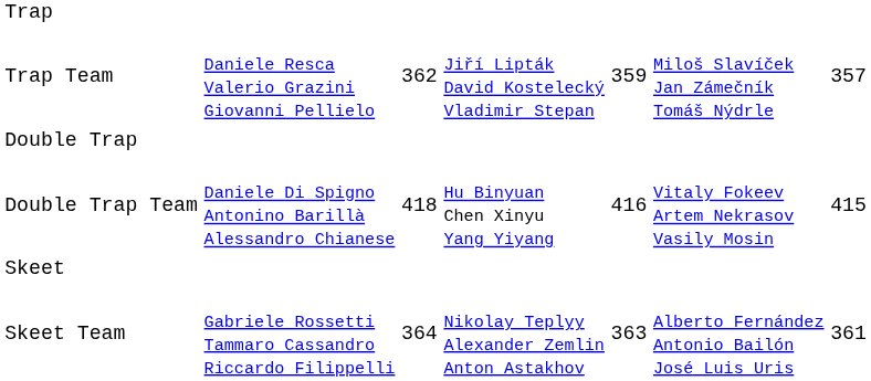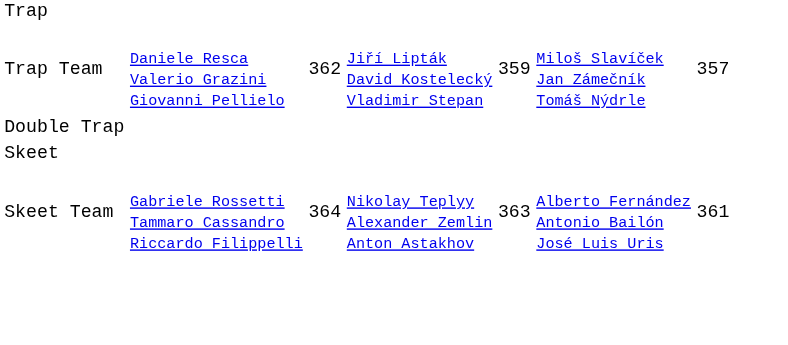- row: Double Trap Team | Daniele Di Spigno Antonino Barillà Alessandro Chianese | 418 | Hu Binyuan Chen Xinyu Yang Yiyang | 416 | Vitaly Fokeev Artem Nekrasov Vasily Mosin | 415
